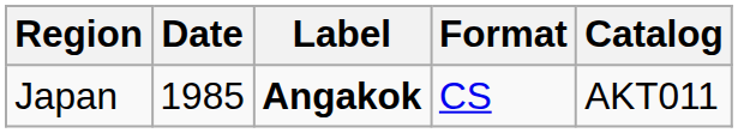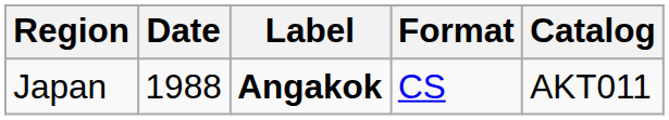Japan | Date: 1985 -> 1988
